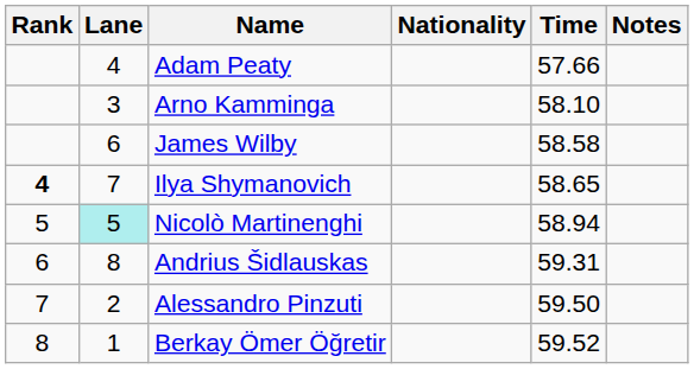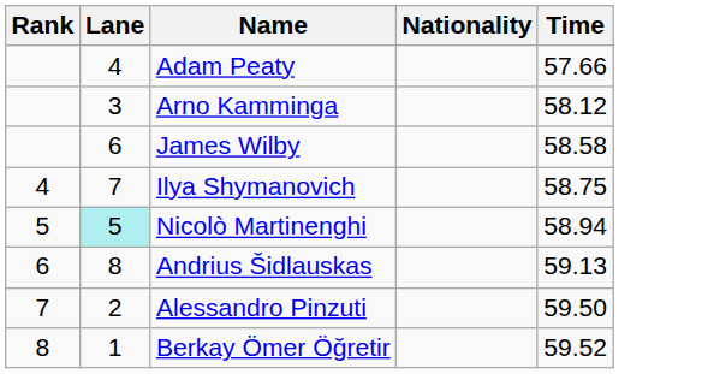- column: Notes
Arno Kamminga | Time: 58.10 -> 58.12
Ilya Shymanovich | Rank: bold -> normal
Ilya Shymanovich | Time: 58.65 -> 58.75
Andrius Šidlauskas | Time: 59.31 -> 59.13
